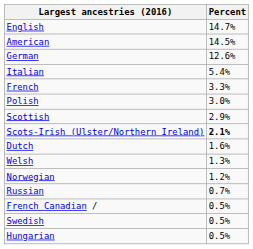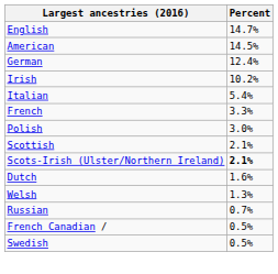German | Percent: 12.6% -> 12.4%
+ row: Irish | 10.2%
Scottish | Percent: 2.9% -> 2.1%
- row: Norwegian | 1.2%
- row: Hungarian | 0.5%
